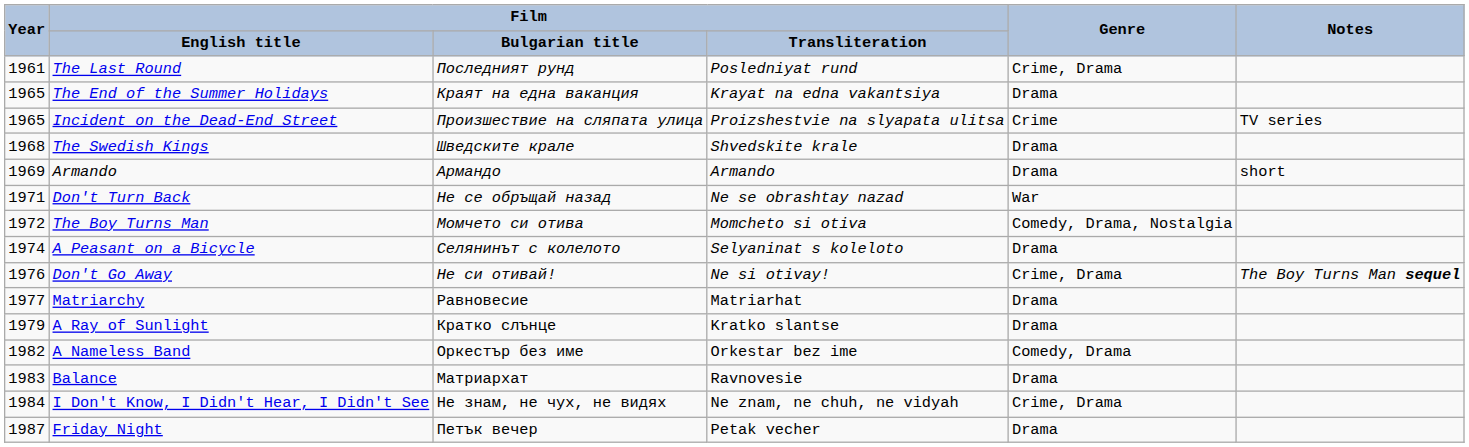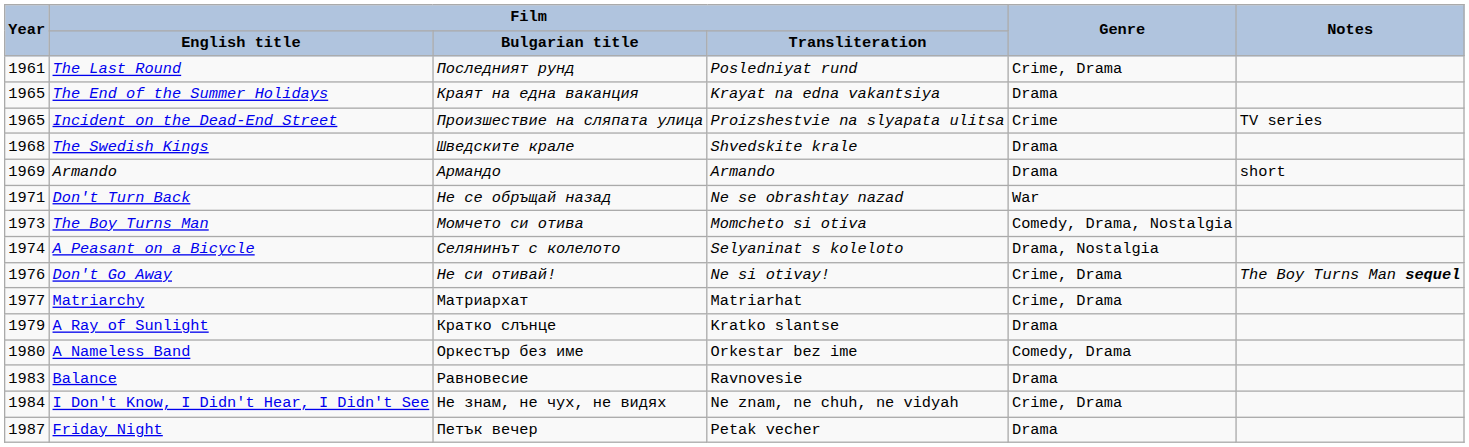The Boy Turns Man | Year: 1972 -> 1973
A Peasant on a Bicycle | Genre: Drama -> Drama, Nostalgia
Matriarchy | Film / Bulgarian title: Равновесие -> Матриархат
Matriarchy | Genre: Drama -> Crime, Drama
A Nameless Band | Year: 1982 -> 1980
Balance | Film / Bulgarian title: Матриархат -> Равновесие
